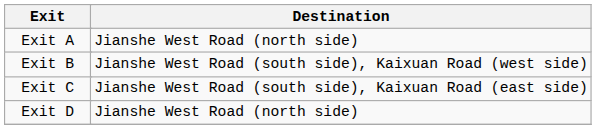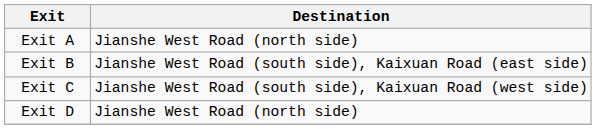Exit B | Destination: Jianshe West Road (south side), Kaixuan Road (west side) -> Jianshe West Road (south side), Kaixuan Road (east side)
Exit C | Destination: Jianshe West Road (south side), Kaixuan Road (east side) -> Jianshe West Road (south side), Kaixuan Road (west side)
